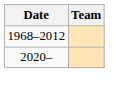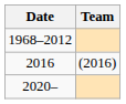+ row: 2016 | (2016)
